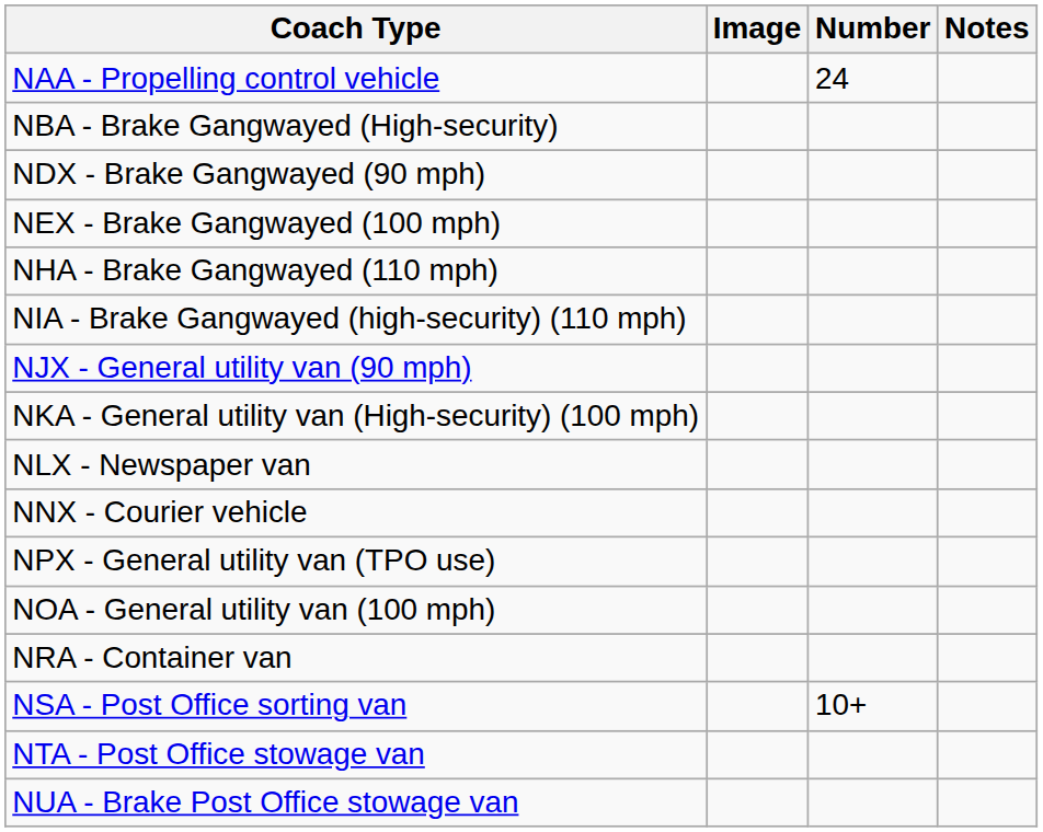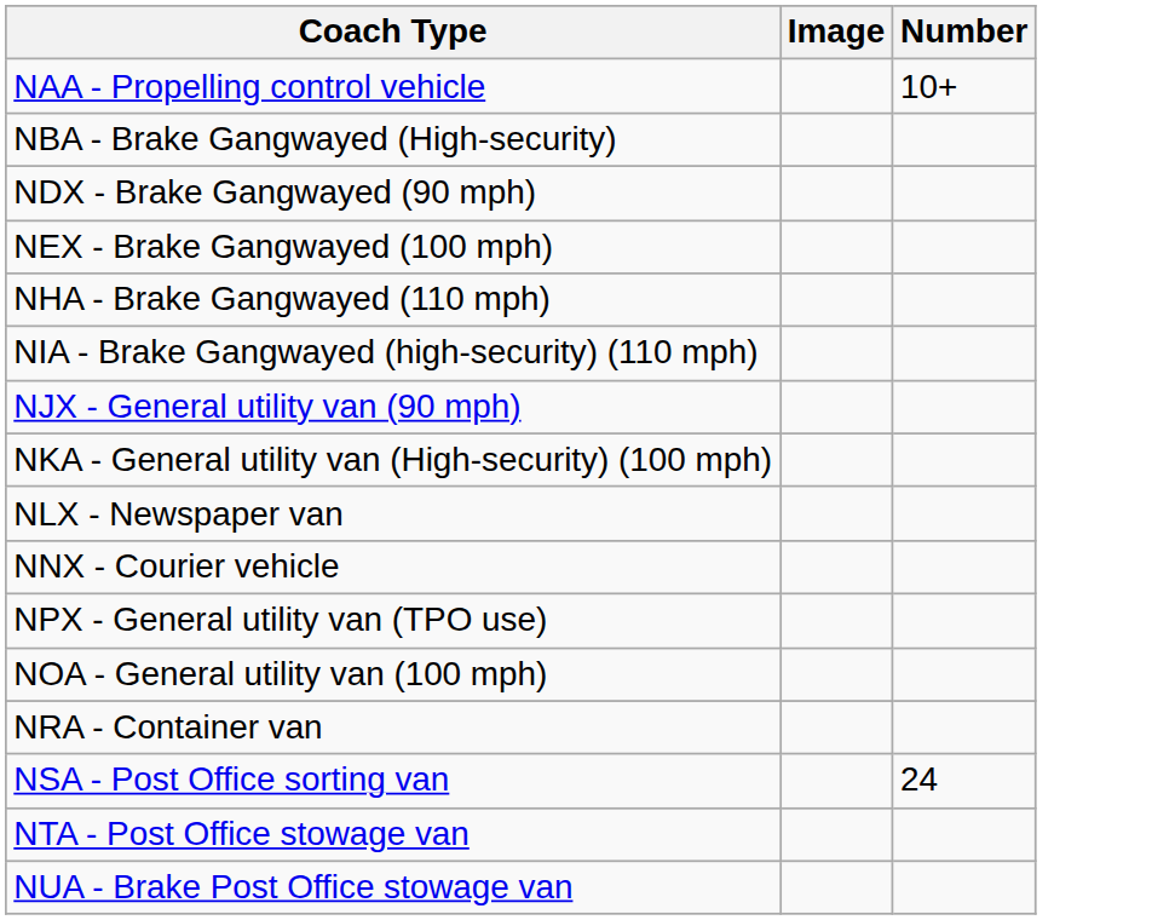- column: Notes
NAA - Propelling control vehicle | Number: 24 -> 10+
NSA - Post Office sorting van | Number: 10+ -> 24
